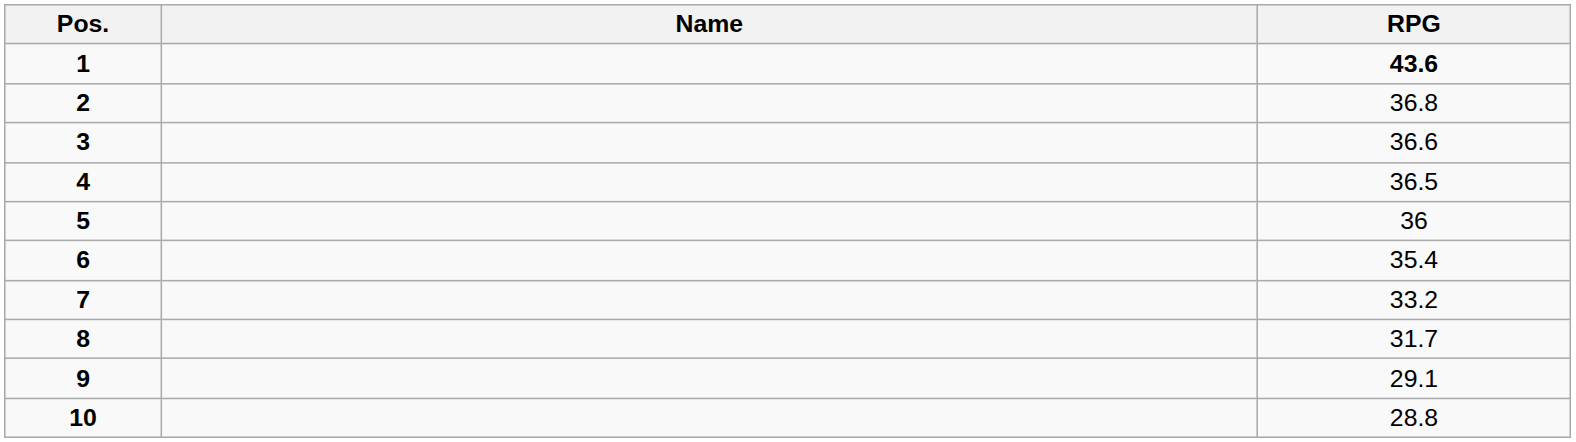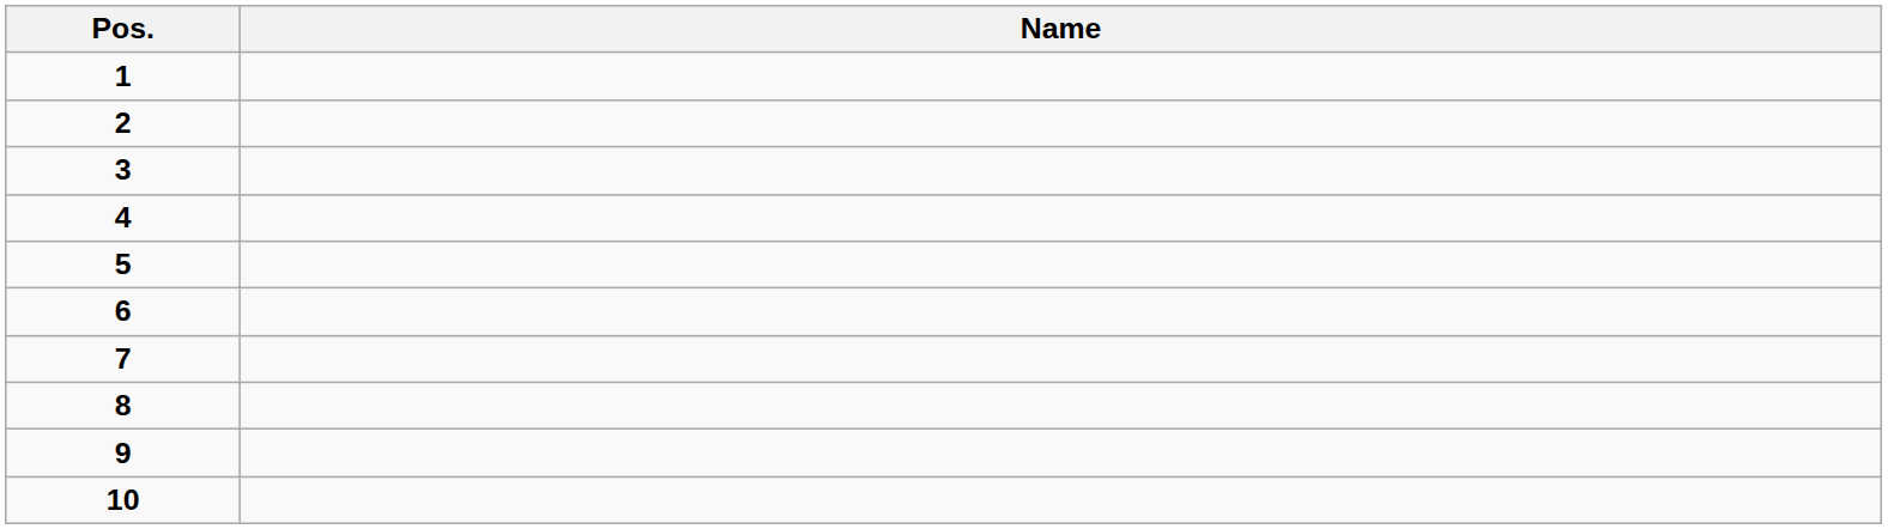- column: RPG | 43.6 | 36.8 | 36.6 | 36.5 | 36 | 35.4 | 33.2 | 31.7 | 29.1 | 28.8
